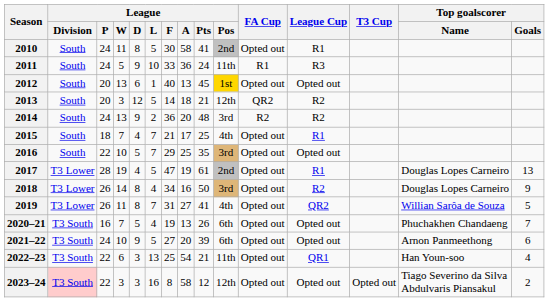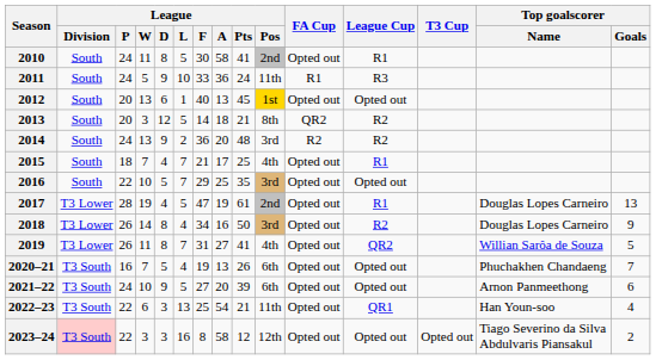2013 | League / Pos: 12th -> 8th
